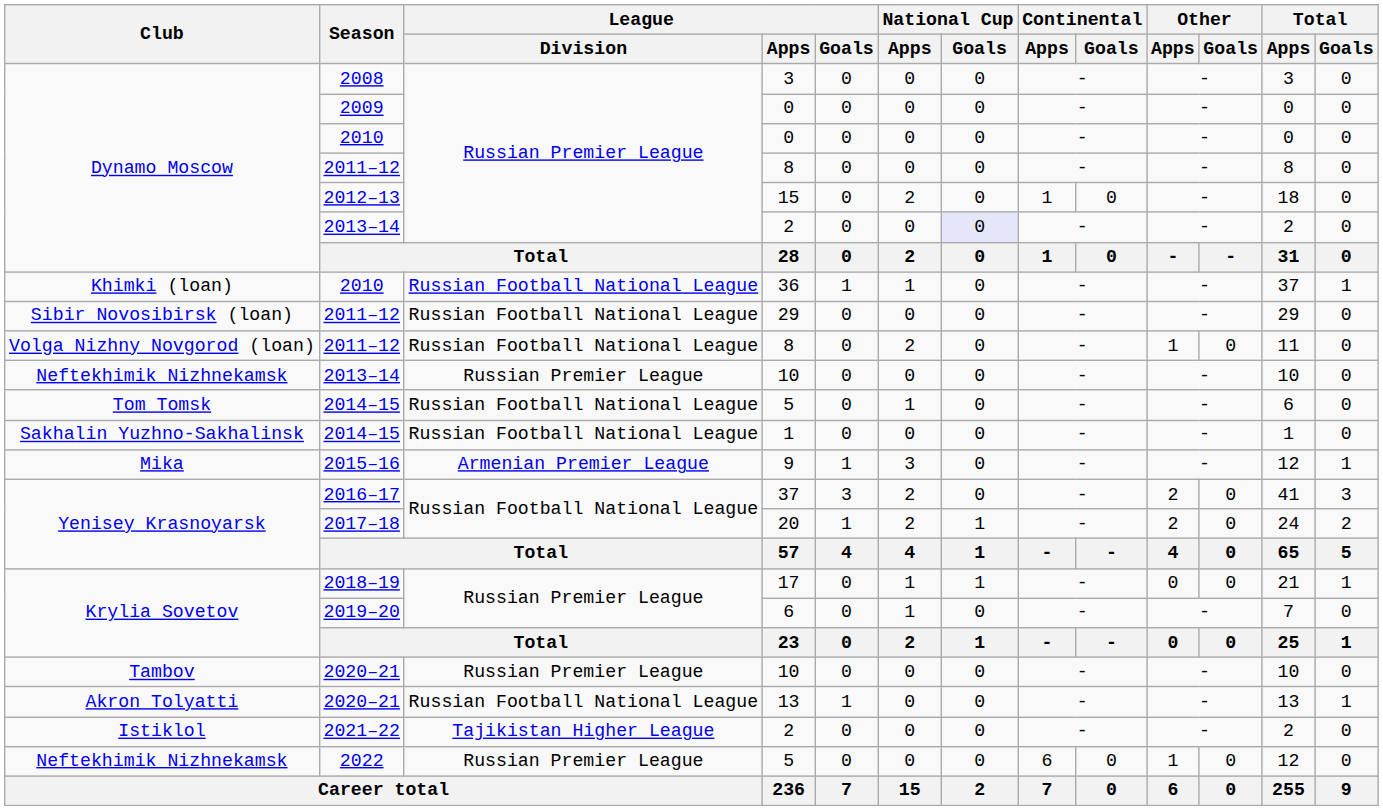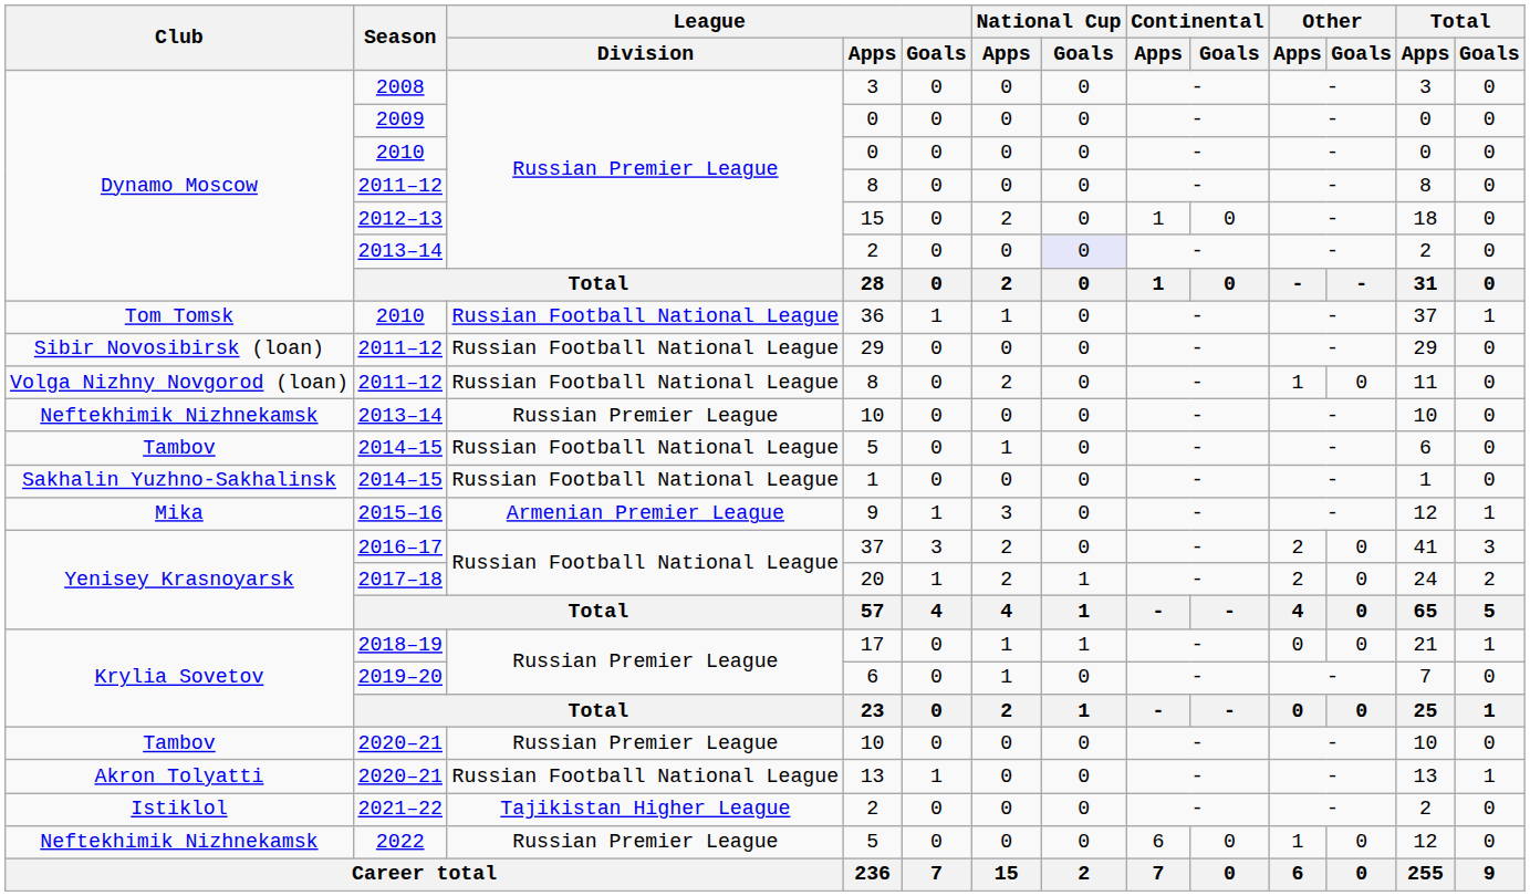36 | Club: Khimki (loan) -> Tom Tomsk
2014–15 / 5 | Club: Tom Tomsk -> Tambov
